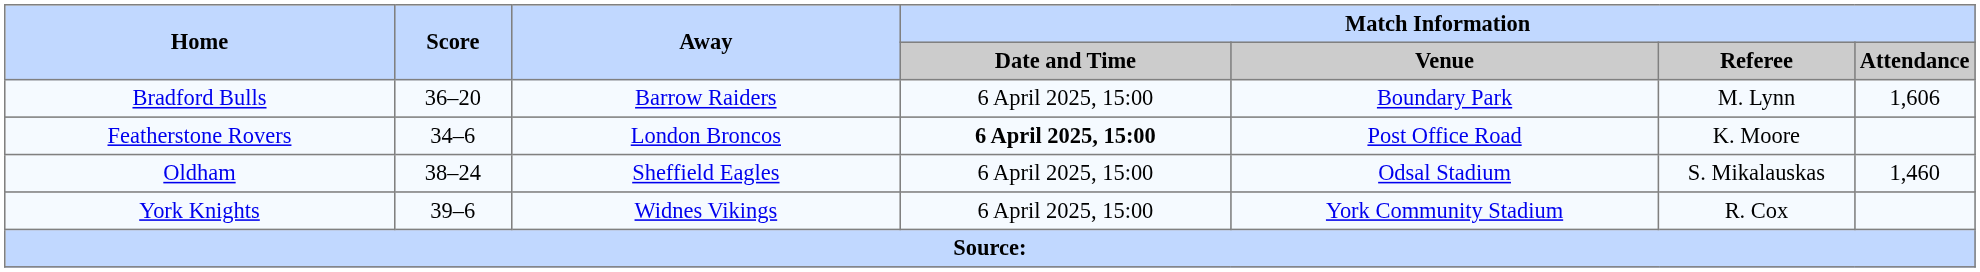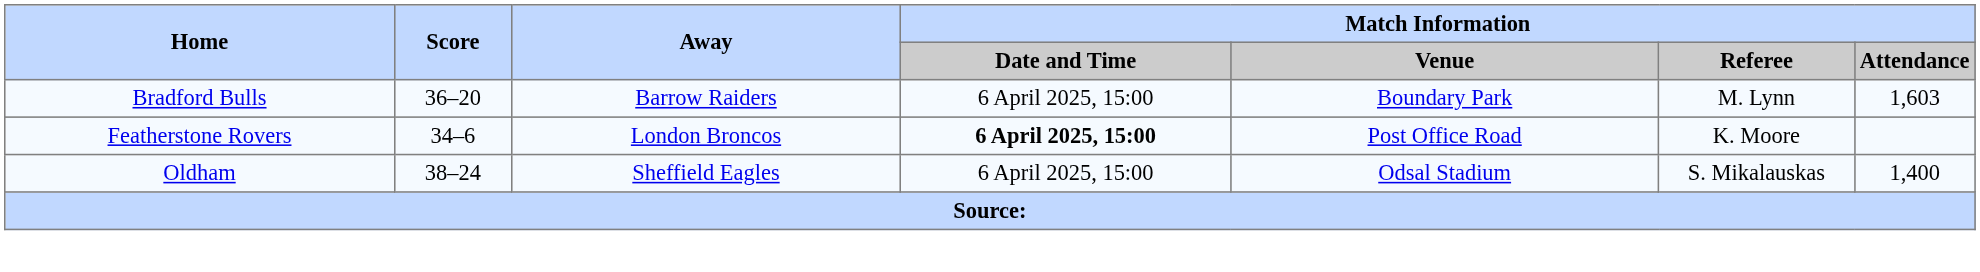Bradford Bulls | Match Information / Attendance: 1,606 -> 1,603
Oldham | Match Information / Attendance: 1,460 -> 1,400
- row: York Knights | 39–6 | Widnes Vikings | 6 April 2025, 15:00 | York Community Stadium | R. Cox
